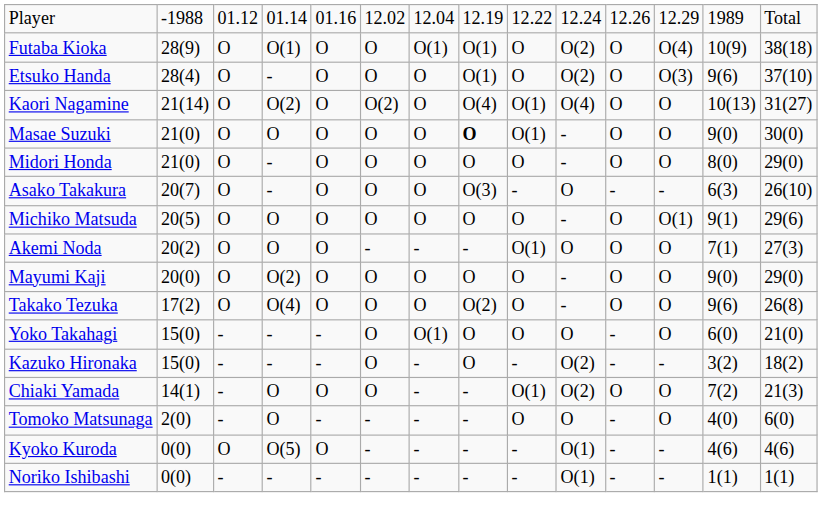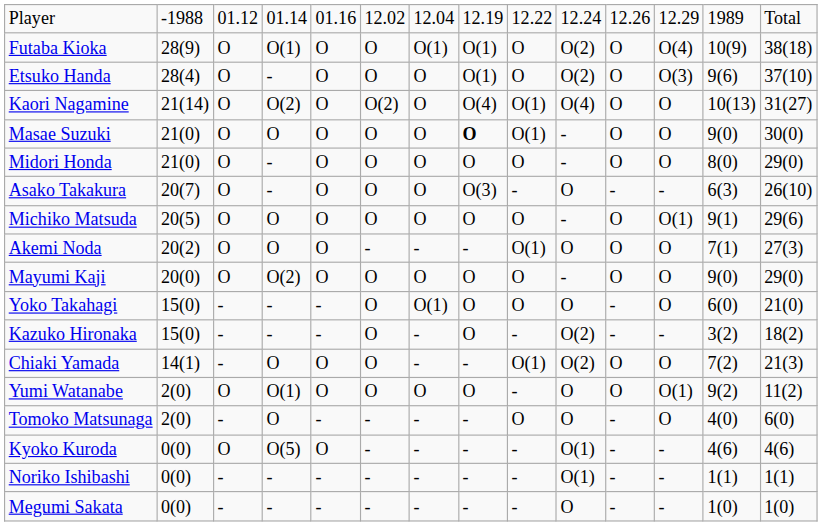- row: Takako Tezuka | 17(2) | O | O(4) | O | O | O | O(2) | O | - | O | O | 9(6) | 26(8)
+ row: Yumi Watanabe | 2(0) | O | O(1) | O | O | O | O | - | O | O | O(1) | 9(2) | 11(2)
+ row: Megumi Sakata | 0(0) | - | - | - | - | - | - | - | O | - | - | 1(0) | 1(0)
